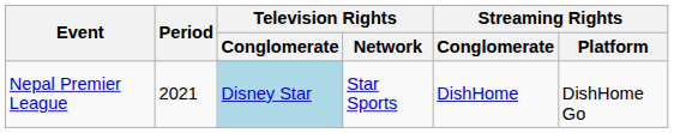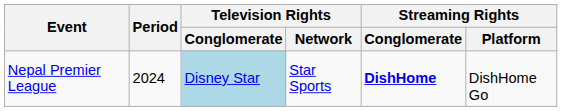Nepal Premier League | Period: 2021 -> 2024
Nepal Premier League | Streaming Rights / Conglomerate: normal -> bold
